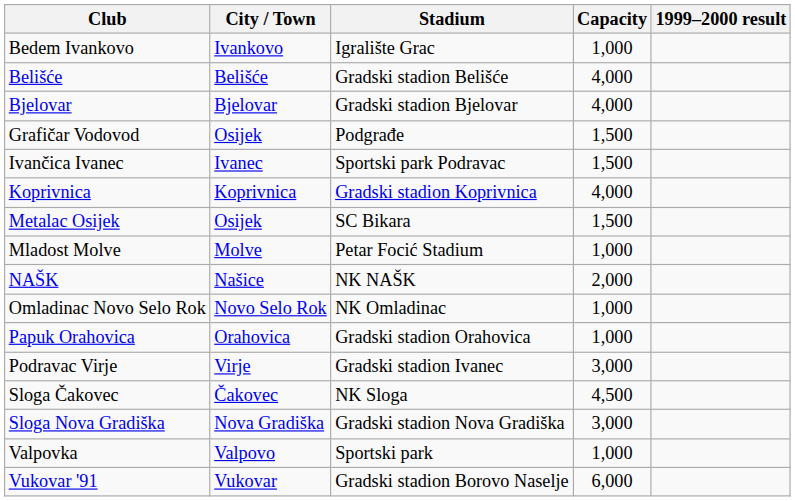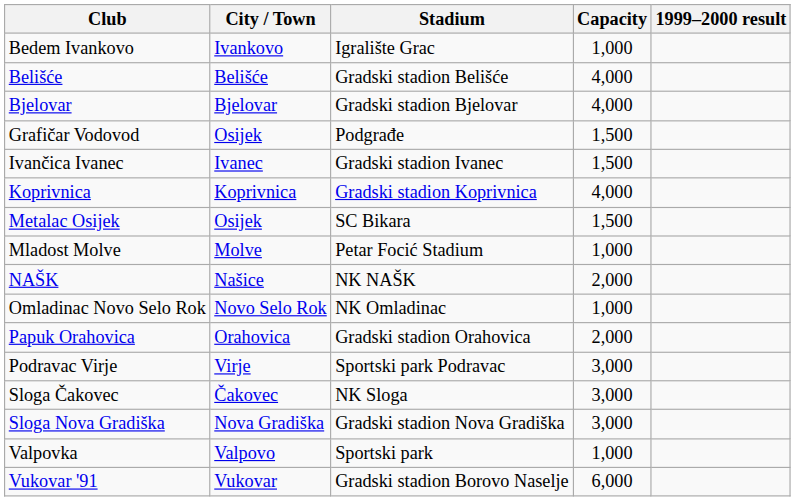Ivančica Ivanec | Stadium: Sportski park Podravac -> Gradski stadion Ivanec
Papuk Orahovica | Capacity: 1,000 -> 2,000
Podravac Virje | Stadium: Gradski stadion Ivanec -> Sportski park Podravac
Sloga Čakovec | Capacity: 4,500 -> 3,000
